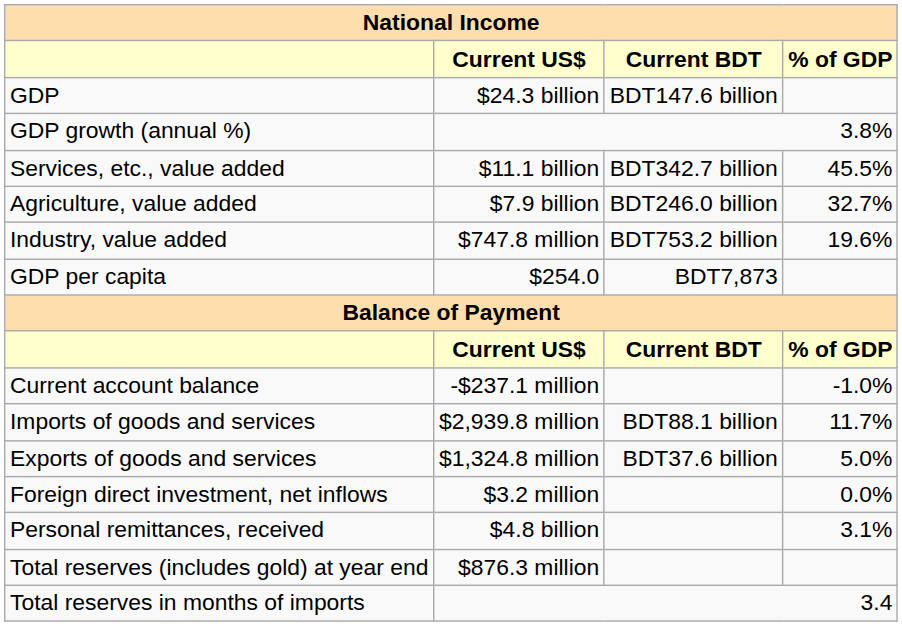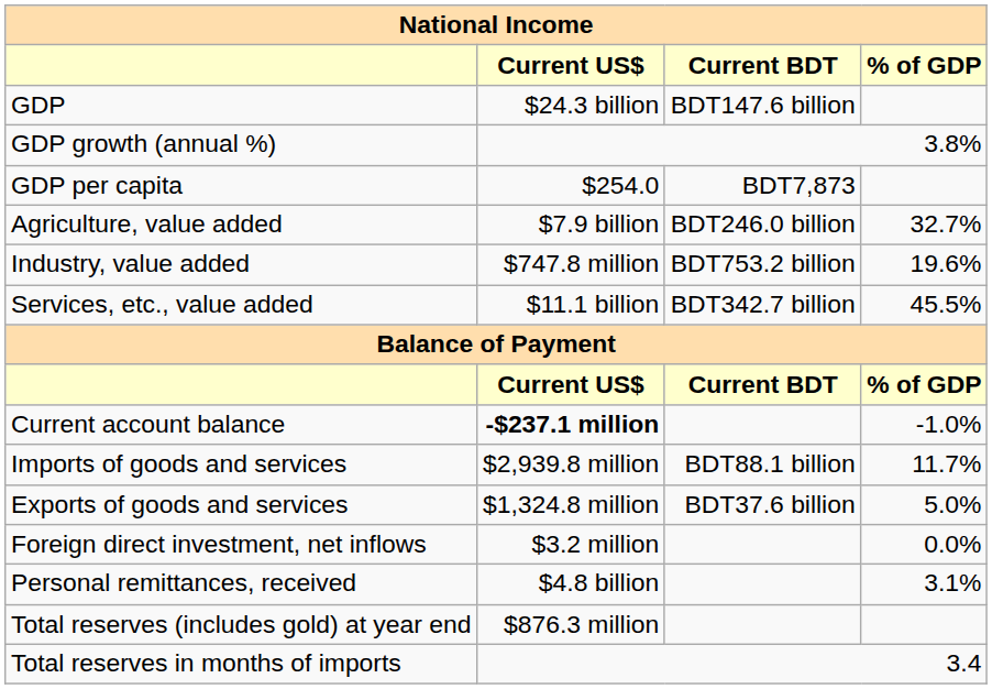rows swapped: GDP per capita <-> Services, etc., value added
Current account balance | Current US$: normal -> bold
